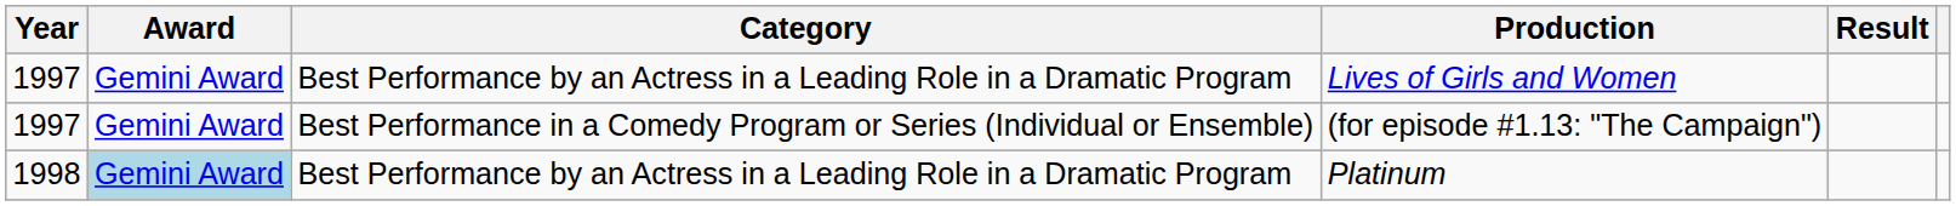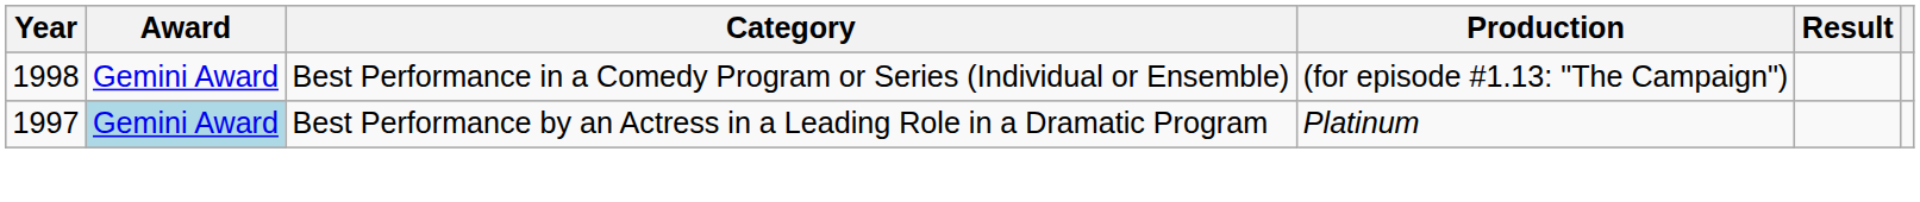- row: 1997 | Gemini Award | Best Performance by an Actress in a Leading Role in a Dramatic Program | Lives of Girls and Women
(for episode #1.13: "The Campaign") | Year: 1997 -> 1998
Platinum | Year: 1998 -> 1997
